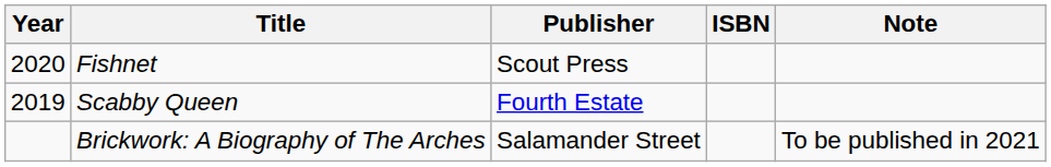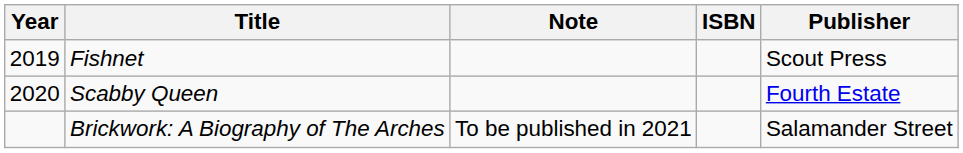columns swapped: Publisher <-> Note
Fishnet | Year: 2020 -> 2019
Scabby Queen | Year: 2019 -> 2020
